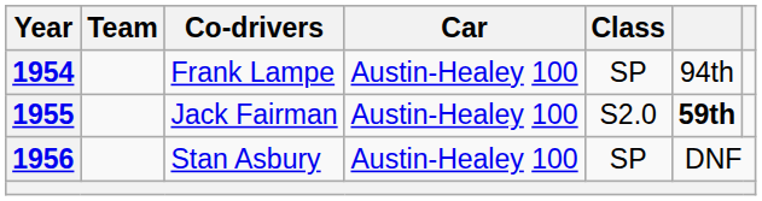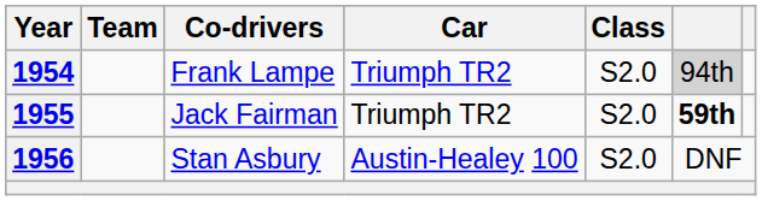1954 | Car: Austin-Healey 100 -> Triumph TR2
1954 | Class: SP -> S2.0
1954 | column 6: no background -> lightgrey background
1955 | Car: Austin-Healey 100 -> Triumph TR2
1956 | Class: SP -> S2.0
